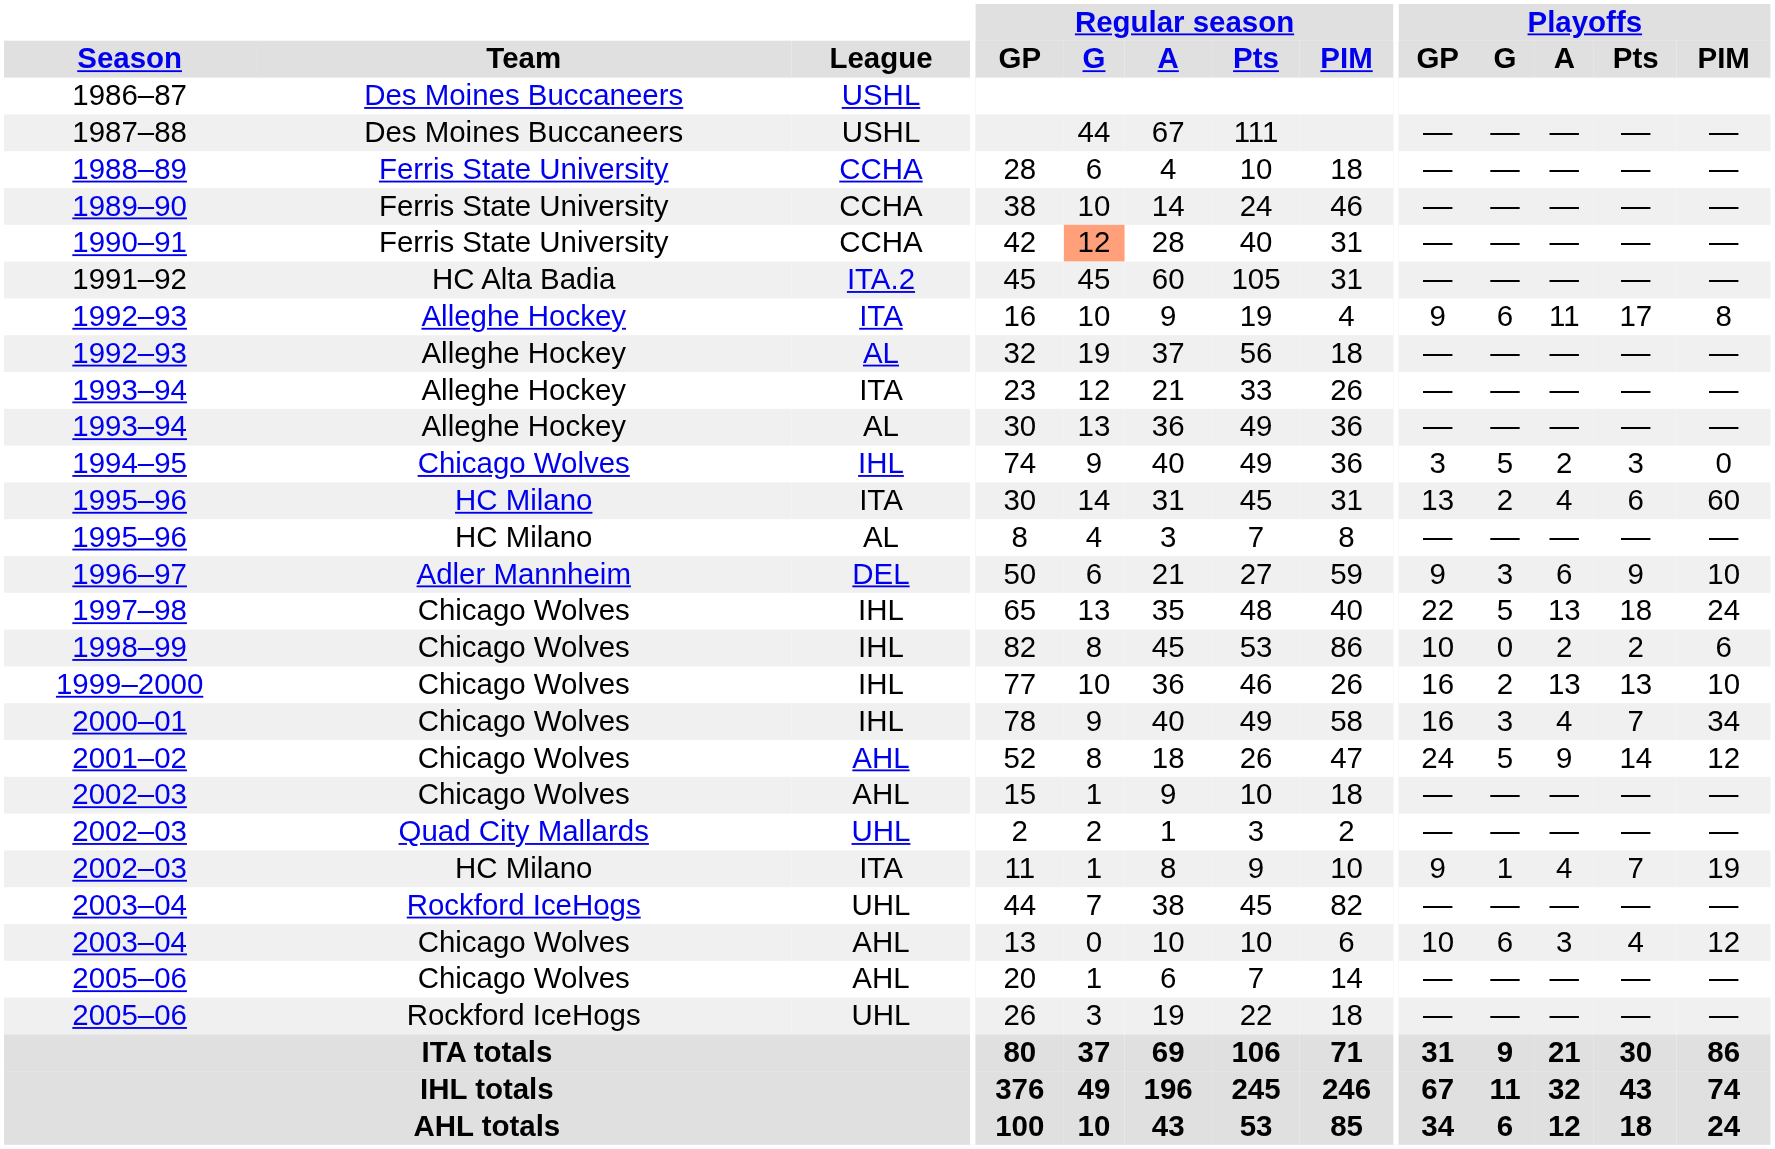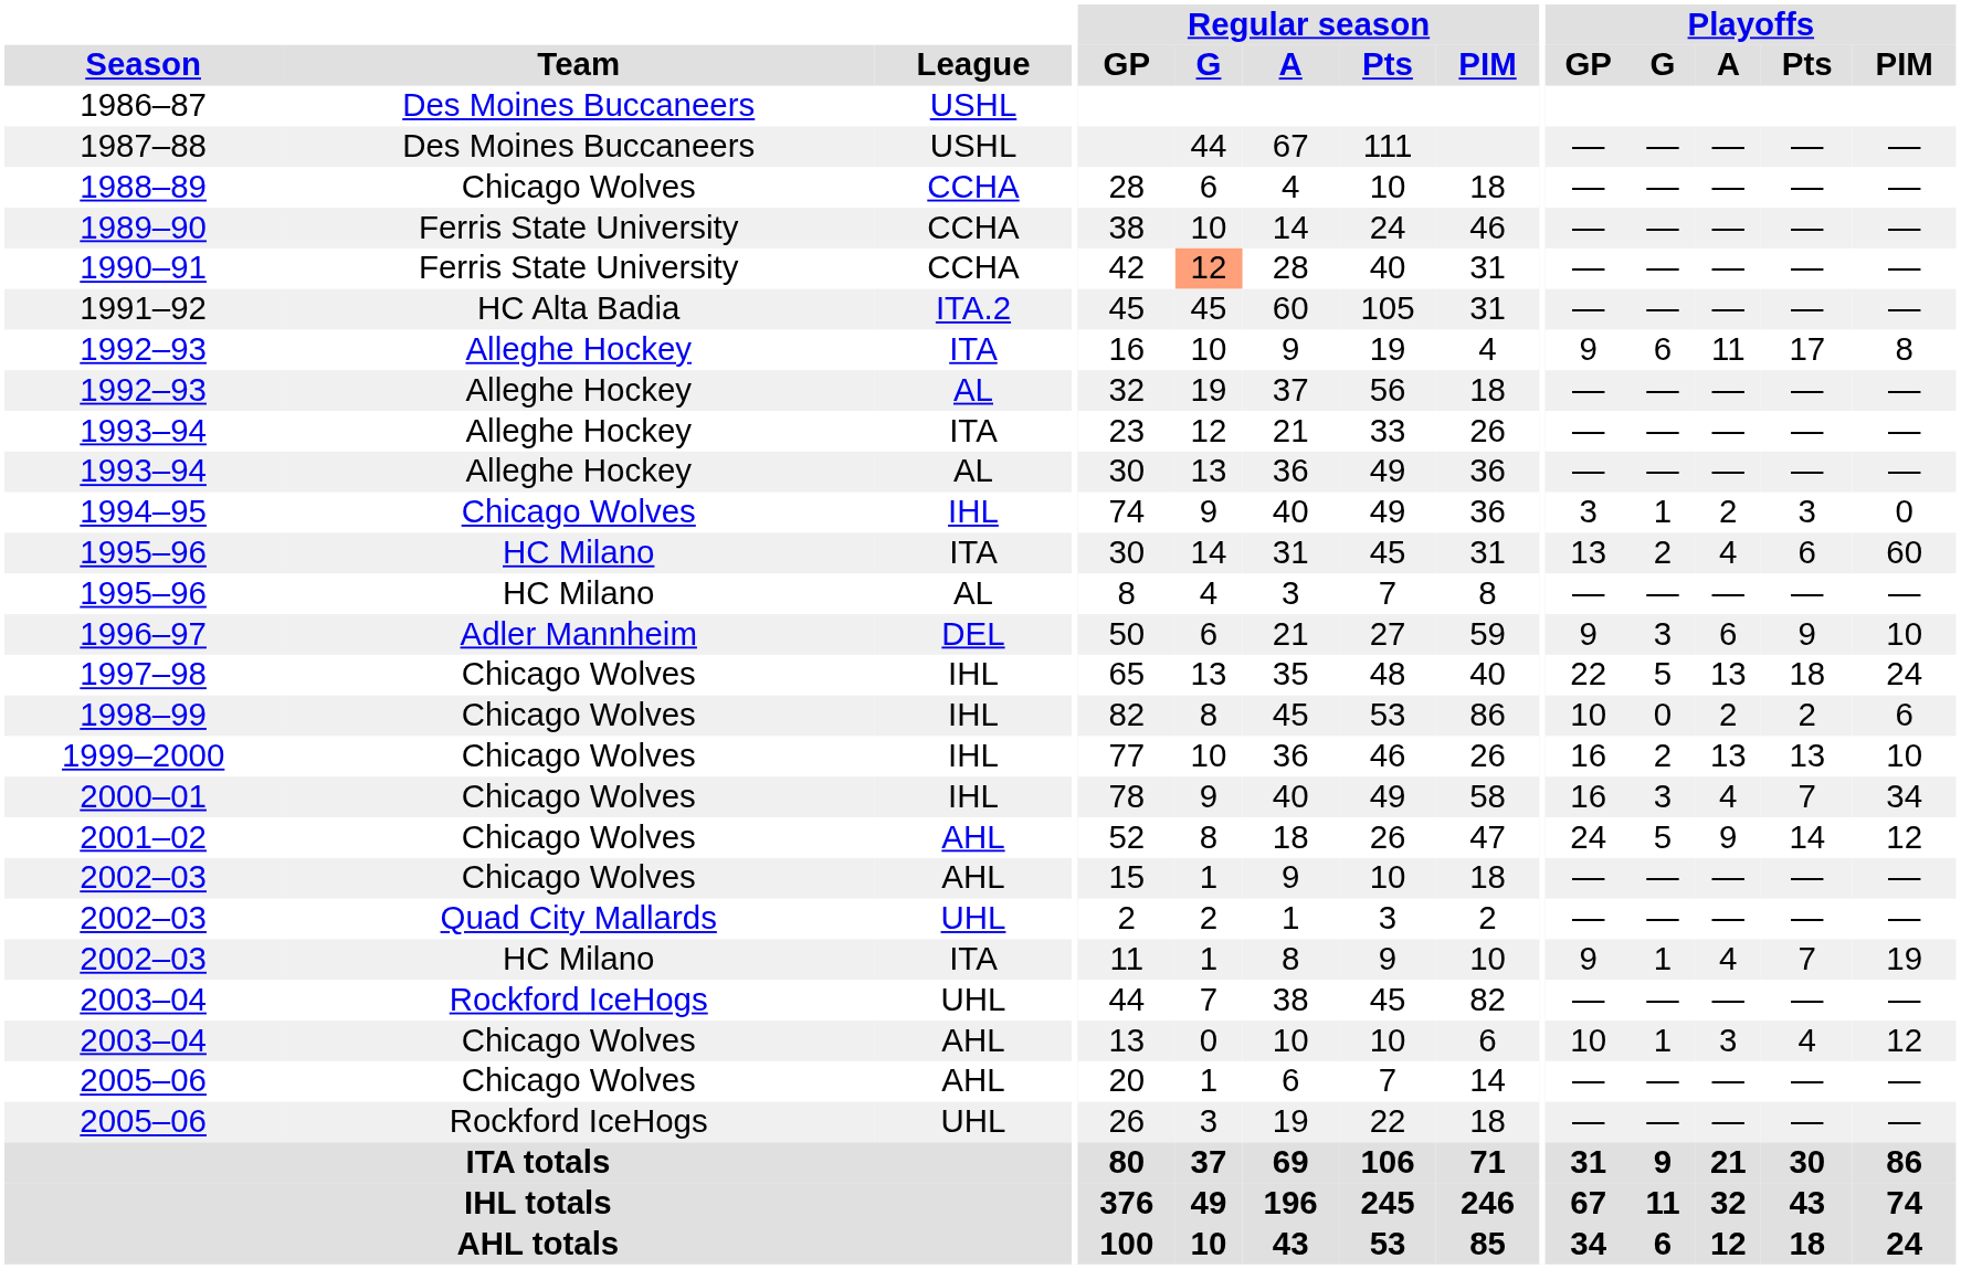1988–89 | Team: Ferris State University -> Chicago Wolves
1994–95 | Playoffs / G: 5 -> 1
2003–04 / AHL | Playoffs / G: 6 -> 1
